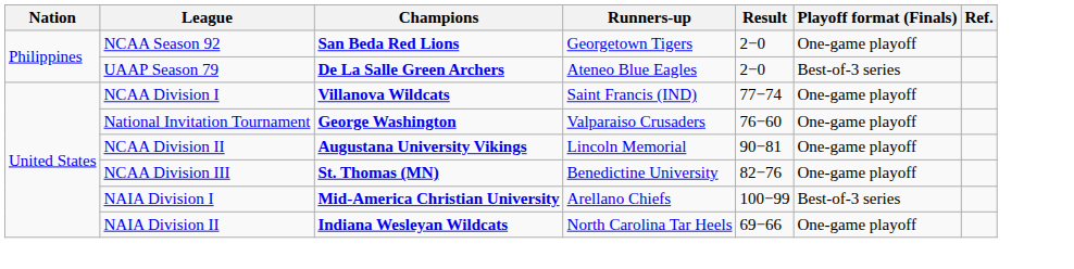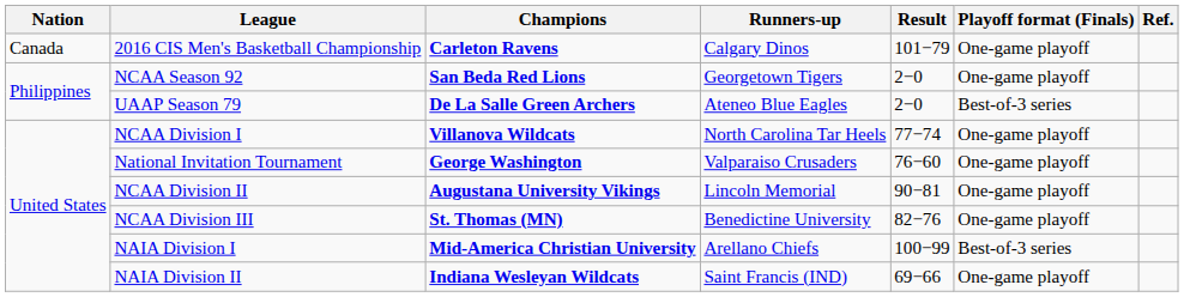+ row: Canada | 2016 CIS Men's Basketball Championship | Carleton Ravens | Calgary Dinos | 101−79 | One-game playoff
NCAA Division I | Runners-up: Saint Francis (IND) -> North Carolina Tar Heels
NAIA Division II | Runners-up: North Carolina Tar Heels -> Saint Francis (IND)
